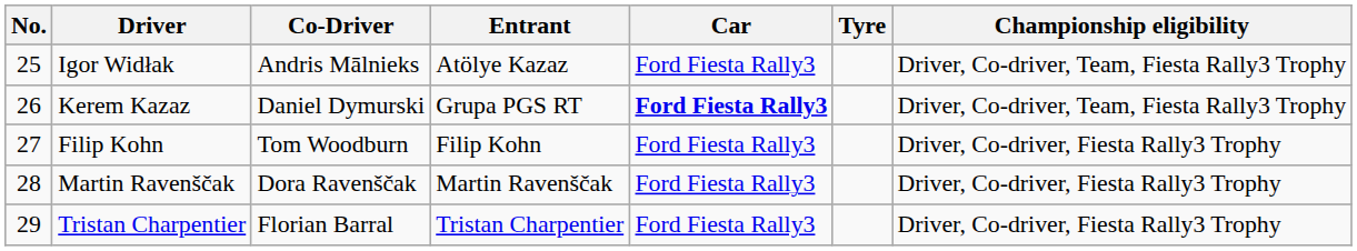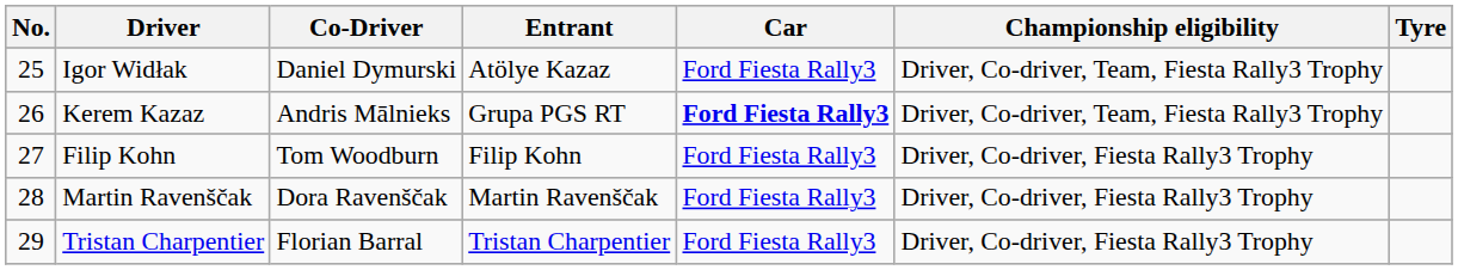columns swapped: Championship eligibility <-> Tyre
Igor Widłak | Co-Driver: Andris Mālnieks -> Daniel Dymurski
Kerem Kazaz | Co-Driver: Daniel Dymurski -> Andris Mālnieks
